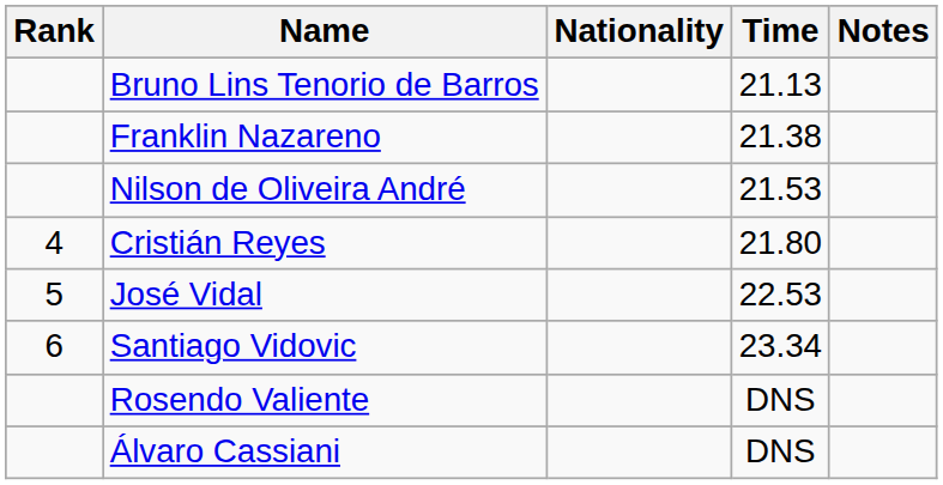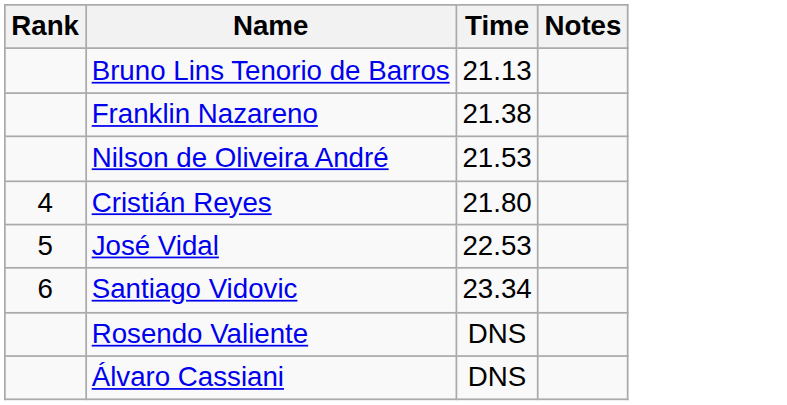- column: Nationality
